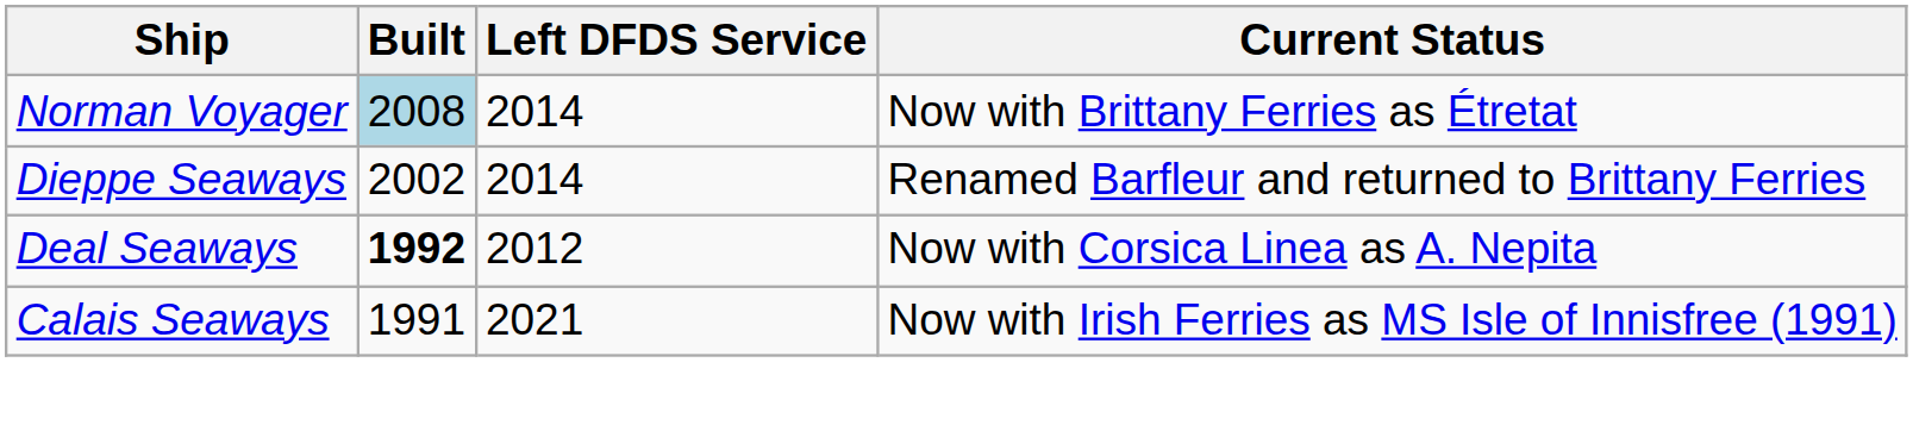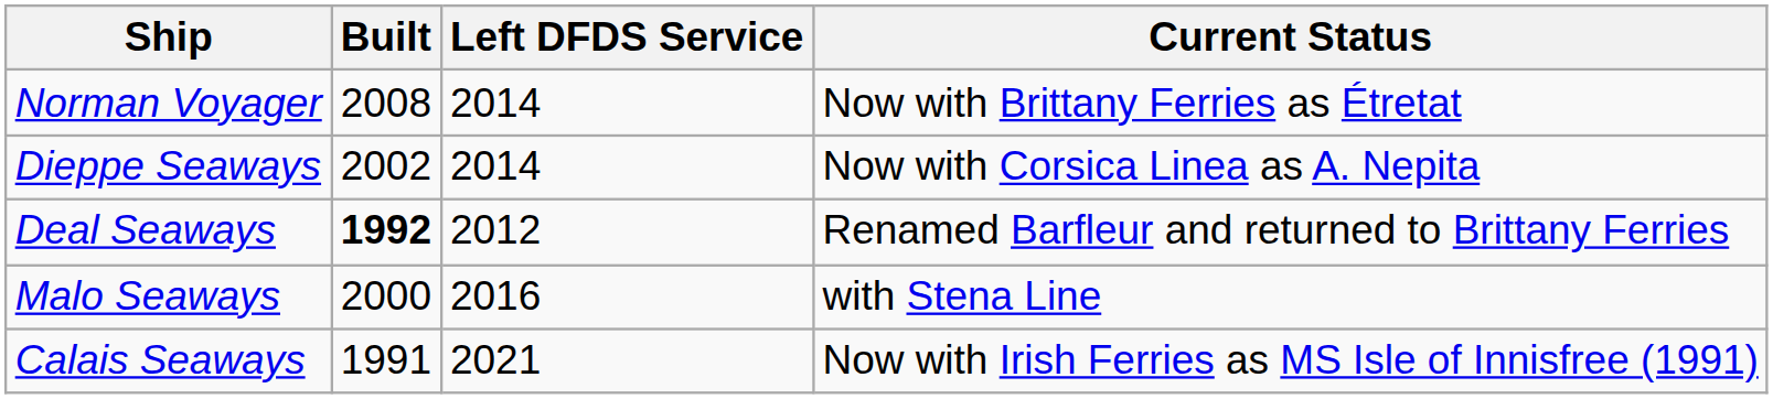Norman Voyager | Built: lightblue background -> no background
Dieppe Seaways | Current Status: Renamed Barfleur and returned to Brittany Ferries -> Now with Corsica Linea as A. Nepita
Deal Seaways | Current Status: Now with Corsica Linea as A. Nepita -> Renamed Barfleur and returned to Brittany Ferries
+ row: Malo Seaways | 2000 | 2016 | with Stena Line
